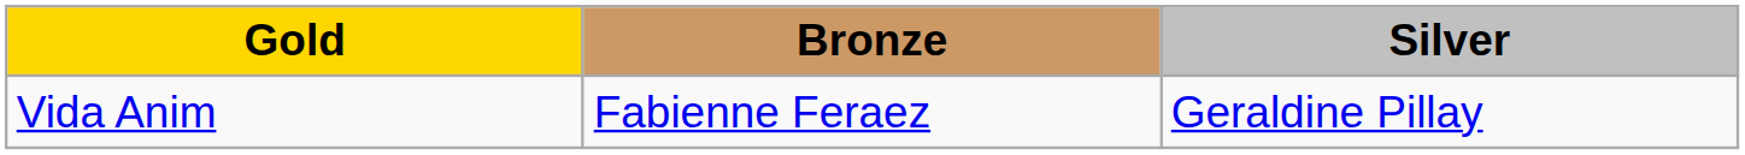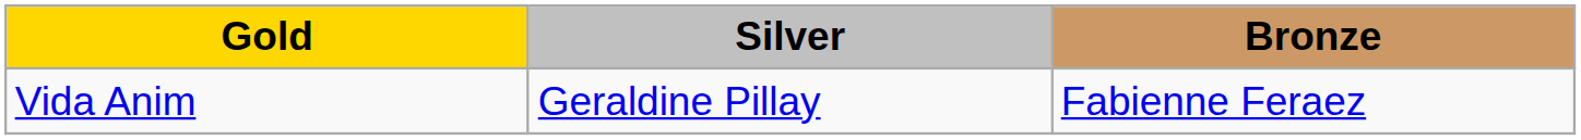columns swapped: Silver <-> Bronze
